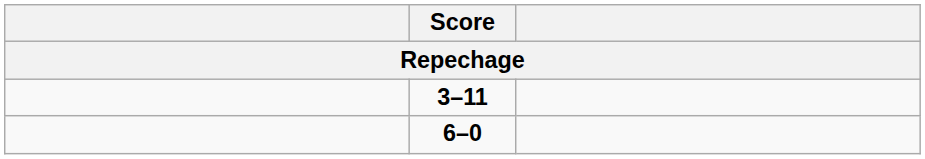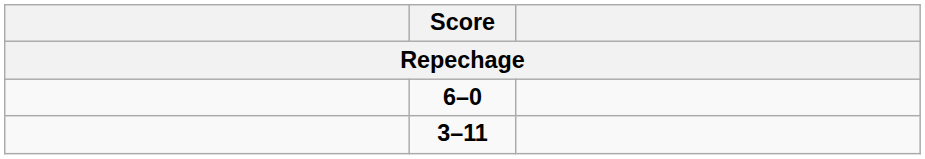rows swapped: 3–11 <-> 6–0
